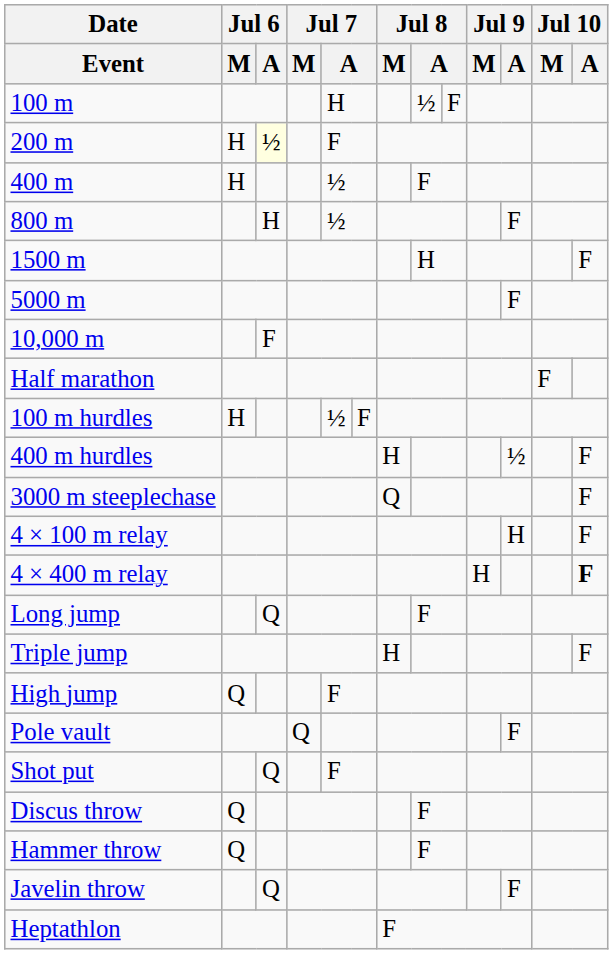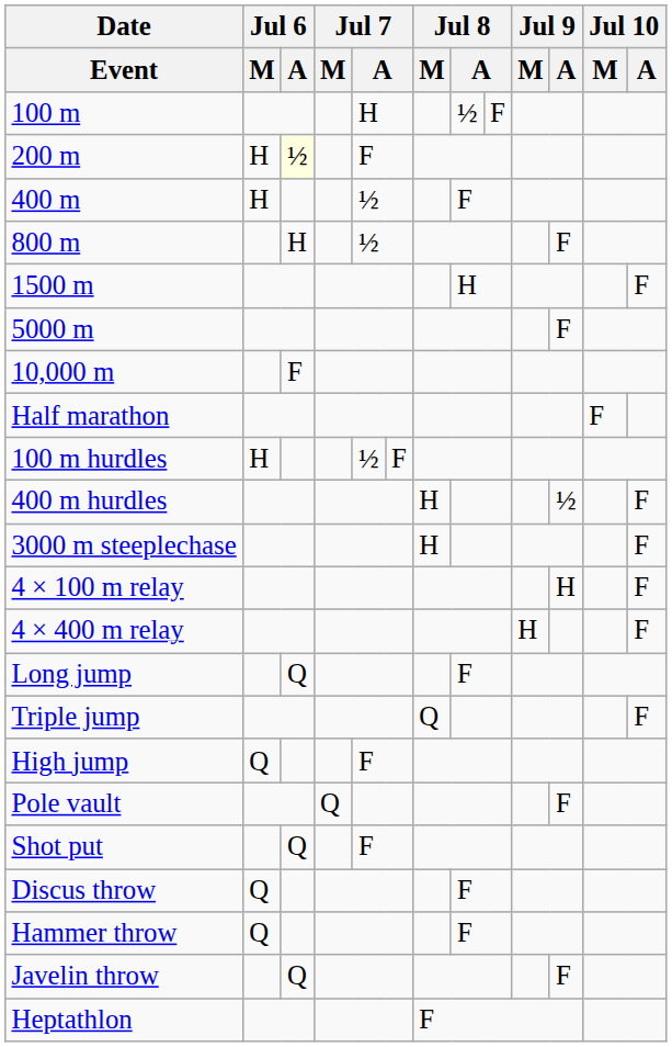3000 m steeplechase | Jul 8 / M: Q -> H
4 × 400 m relay | Jul 10 / A: bold -> normal
Triple jump | Jul 8 / M: H -> Q
